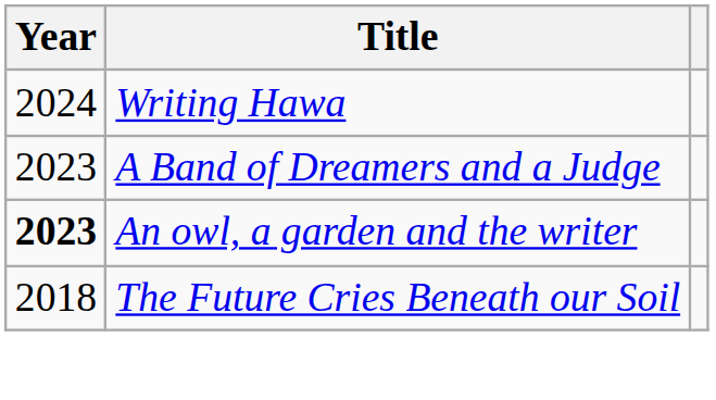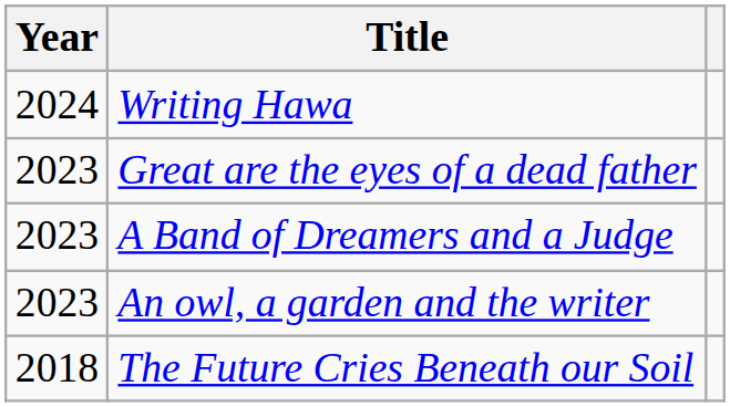+ row: 2023 | Great are the eyes of a dead father
An owl, a garden and the writer | Year: bold -> normal
